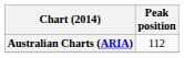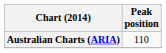Australian Charts (ARIA) | Peak position: 112 -> 110
